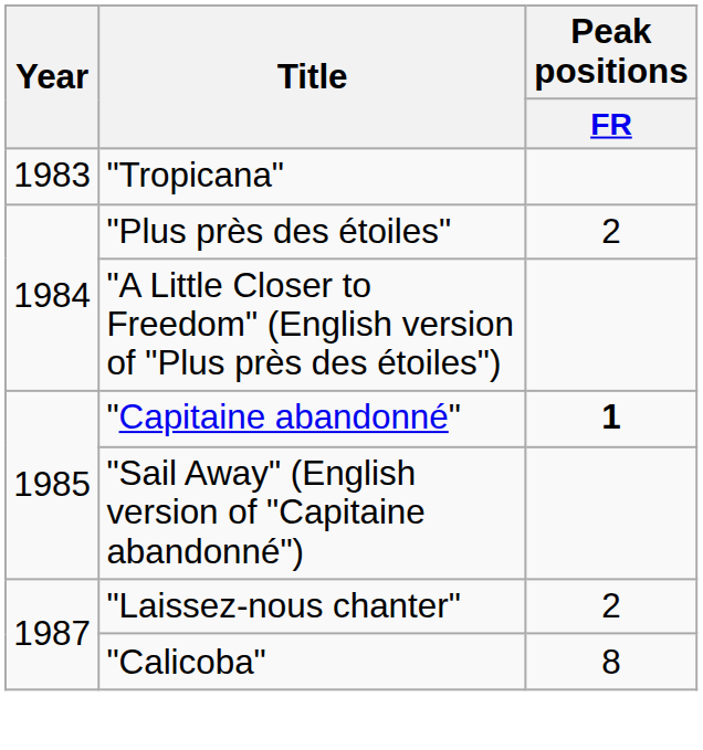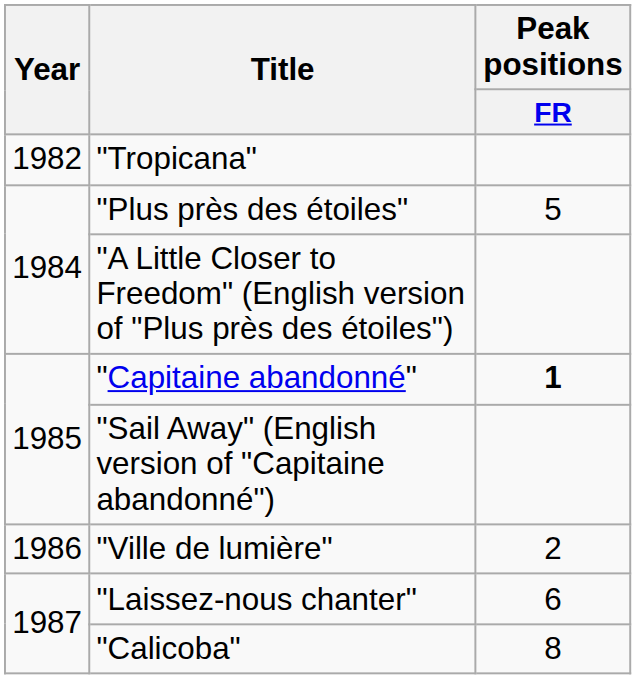"Tropicana" | Year: 1983 -> 1982
"Plus près des étoiles" | Peak positions / FR: 2 -> 5
+ row: 1986 | "Ville de lumière" | 2
"Laissez-nous chanter" | Peak positions / FR: 2 -> 6
